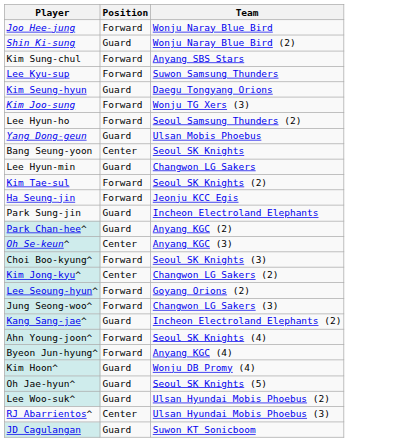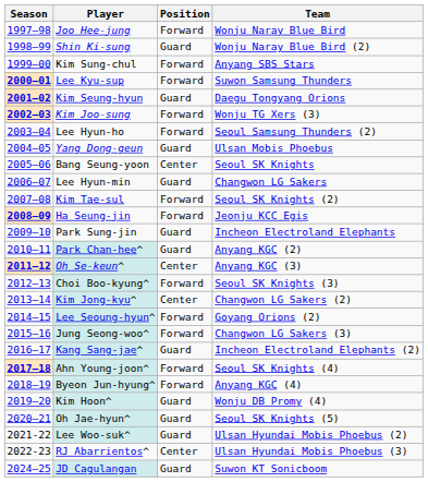+ column: Season | 1997–98 | 1998–99 | 1999–00 | 2000–01 | 2001–02 | 2002–03 | 2003–04 | 2004–05 | 2005–06 | 2006–07 | 2007–08 | 2008–09 | 2009–10 | 2010–11 | 2011–12 | 2012–13 | 2013–14 | 2014–15 | 2015–16 | 2016–17 | 2017–18 | 2018–19 | 2019–20 | 2020–21 | 2021-22 | 2022-23 | 2024–25
